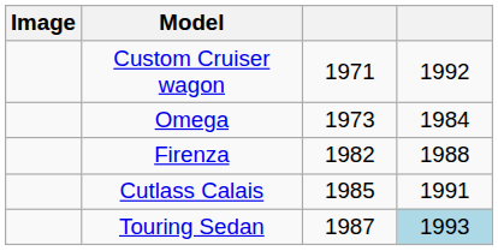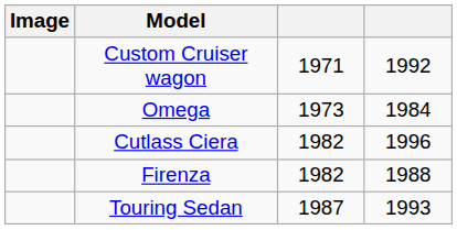+ row: Cutlass Ciera | 1982 | 1996
- row: Cutlass Calais | 1985 | 1991
Touring Sedan | column 4: lightblue background -> no background
